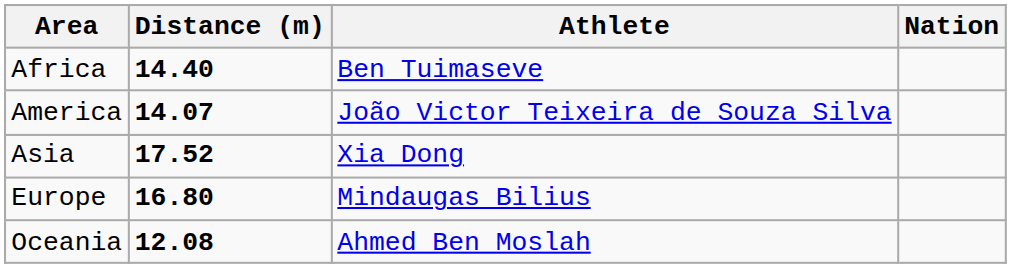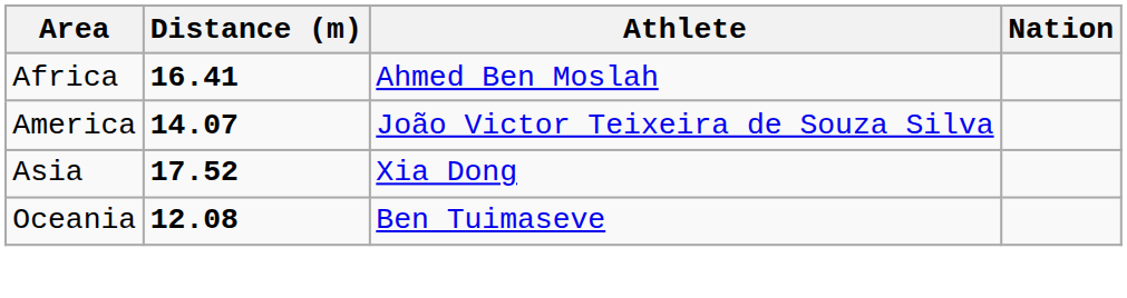Africa | Distance (m): 14.40 -> 16.41
Africa | Athlete: Ben Tuimaseve -> Ahmed Ben Moslah
- row: Europe | 16.80 | Mindaugas Bilius
Oceania | Athlete: Ahmed Ben Moslah -> Ben Tuimaseve
